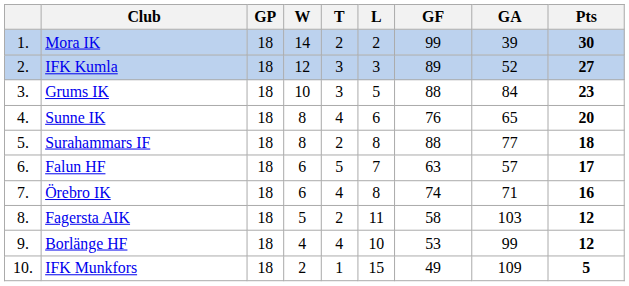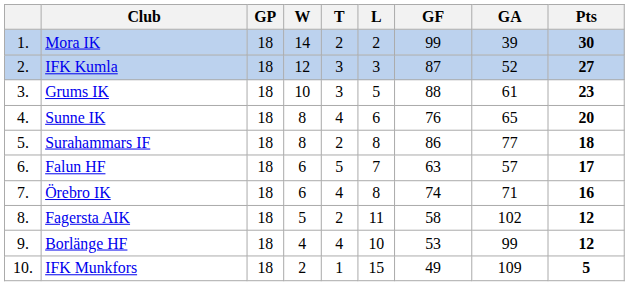IFK Kumla | GF: 89 -> 87
Grums IK | GA: 84 -> 61
Surahammars IF | GF: 88 -> 86
Fagersta AIK | GA: 103 -> 102
